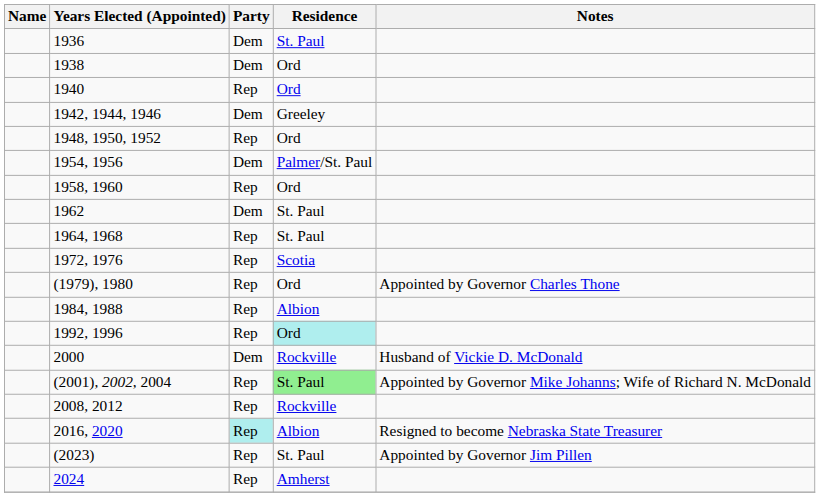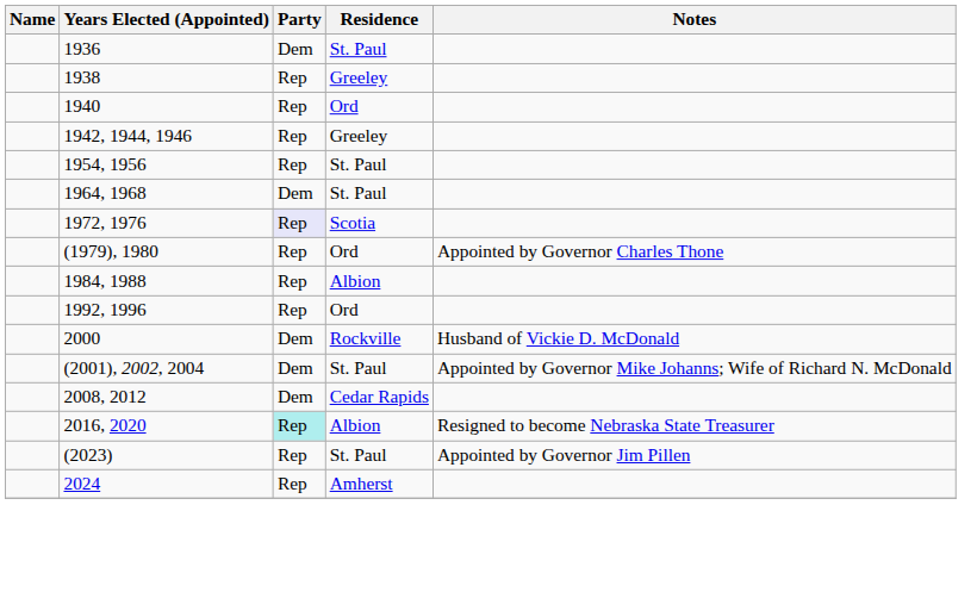1938 | Party: Dem -> Rep
1938 | Residence: Ord -> Greeley
1942, 1944, 1946 | Party: Dem -> Rep
- row: 1948, 1950, 1952 | Rep | Ord
1954, 1956 | Party: Dem -> Rep
1954, 1956 | Residence: Palmer/St. Paul -> St. Paul
- row: 1958, 1960 | Rep | Ord
- row: 1962 | Dem | St. Paul
1964, 1968 | Party: Rep -> Dem
1972, 1976 | Party: no background -> lavender background
1992, 1996 | Residence: paleturquoise background -> no background
(2001), 2002, 2004 | Party: Rep -> Dem
(2001), 2002, 2004 | Residence: lightgreen background -> no background
2008, 2012 | Party: Rep -> Dem
2008, 2012 | Residence: Rockville -> Cedar Rapids
